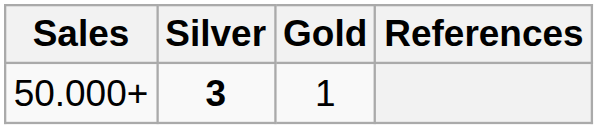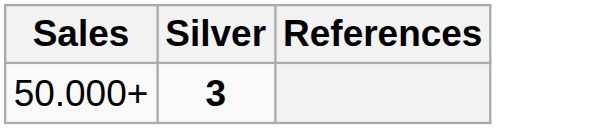- column: Gold | 1
